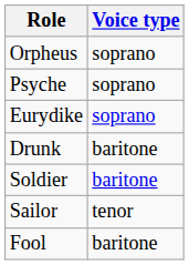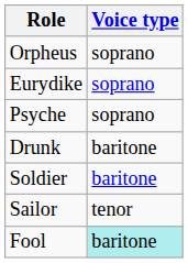rows swapped: Eurydike <-> Psyche
Fool | Voice type: no background -> paleturquoise background
